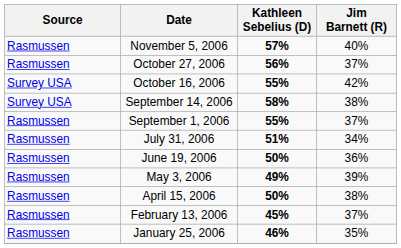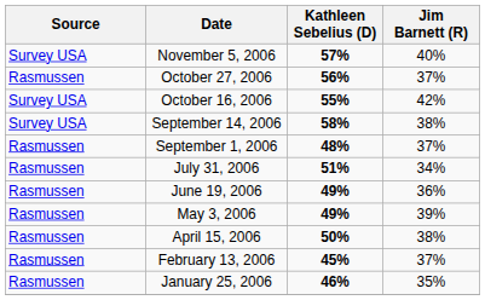November 5, 2006 | Source: Rasmussen -> Survey USA
September 1, 2006 | Kathleen Sebelius (D): 55% -> 48%
June 19, 2006 | Kathleen Sebelius (D): 50% -> 49%
